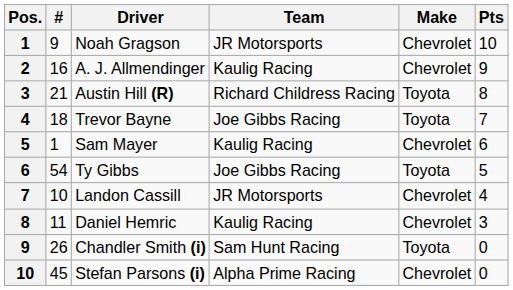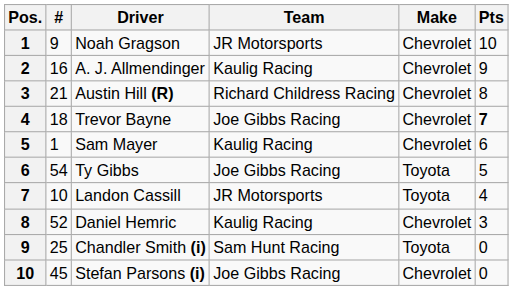Austin Hill (R) | Make: Toyota -> Chevrolet
Trevor Bayne | Make: Toyota -> Chevrolet
Trevor Bayne | Pts: normal -> bold
Landon Cassill | Make: Chevrolet -> Toyota
Daniel Hemric | #: 11 -> 52
Chandler Smith (i) | #: 26 -> 25
Stefan Parsons (i) | Team: Alpha Prime Racing -> Joe Gibbs Racing
